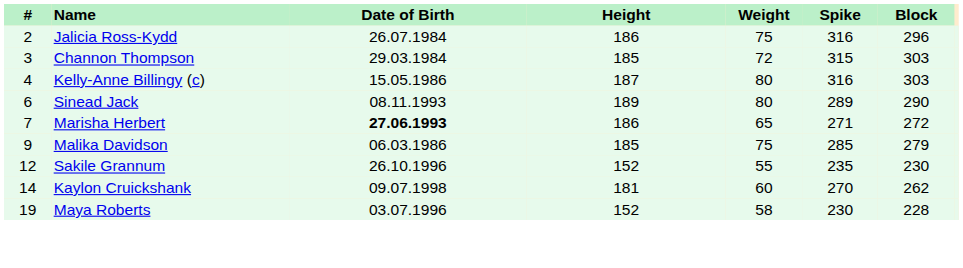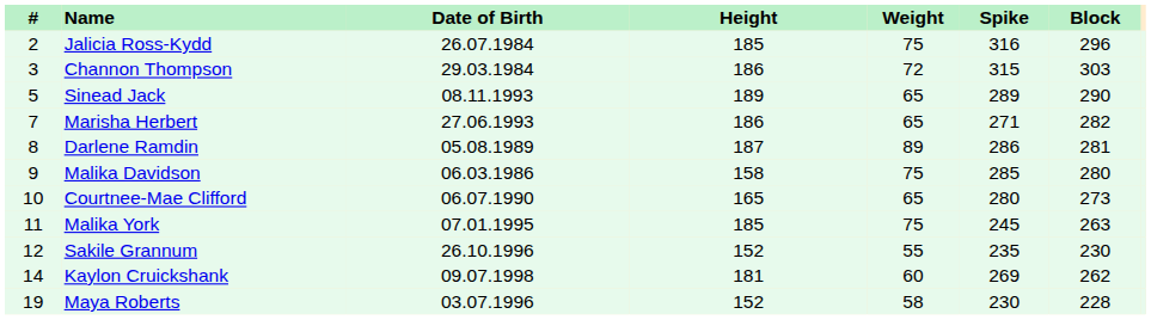Jalicia Ross-Kydd | Height: 186 -> 185
Channon Thompson | Height: 185 -> 186
- row: 4 | Kelly-Anne Billingy (c) | 15.05.1986 | 187 | 80 | 316 | 303
Sinead Jack | #: 6 -> 5
Sinead Jack | Weight: 80 -> 65
Marisha Herbert | Date of Birth: bold -> normal
Marisha Herbert | Block: 272 -> 282
+ row: 8 | Darlene Ramdin | 05.08.1989 | 187 | 89 | 286 | 281
Malika Davidson | Height: 185 -> 158
Malika Davidson | Block: 279 -> 280
+ row: 10 | Courtnee-Mae Clifford | 06.07.1990 | 165 | 65 | 280 | 273
+ row: 11 | Malika York | 07.01.1995 | 185 | 75 | 245 | 263
Kaylon Cruickshank | Spike: 270 -> 269
